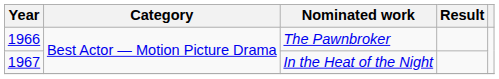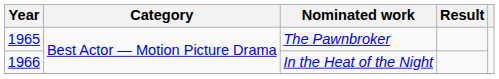The Pawnbroker | Year: 1966 -> 1965
In the Heat of the Night | Year: 1967 -> 1966
